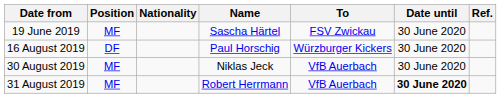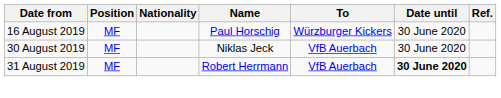- row: 19 June 2019 | MF | Sascha Härtel | FSV Zwickau | 30 June 2020
16 August 2019 | Position: DF -> MF
